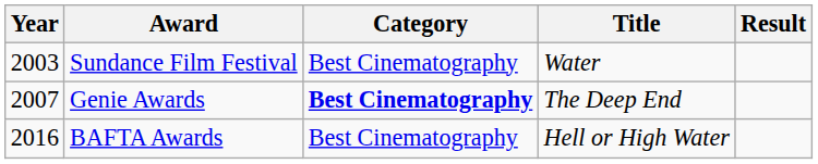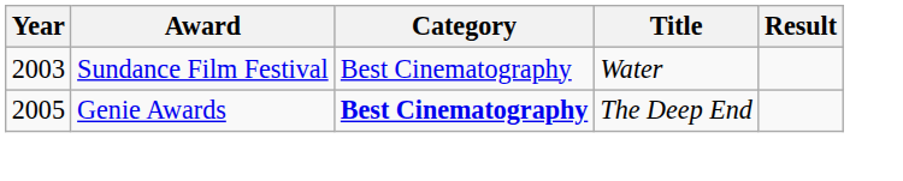Genie Awards | Year: 2007 -> 2005
- row: 2016 | BAFTA Awards | Best Cinematography | Hell or High Water
